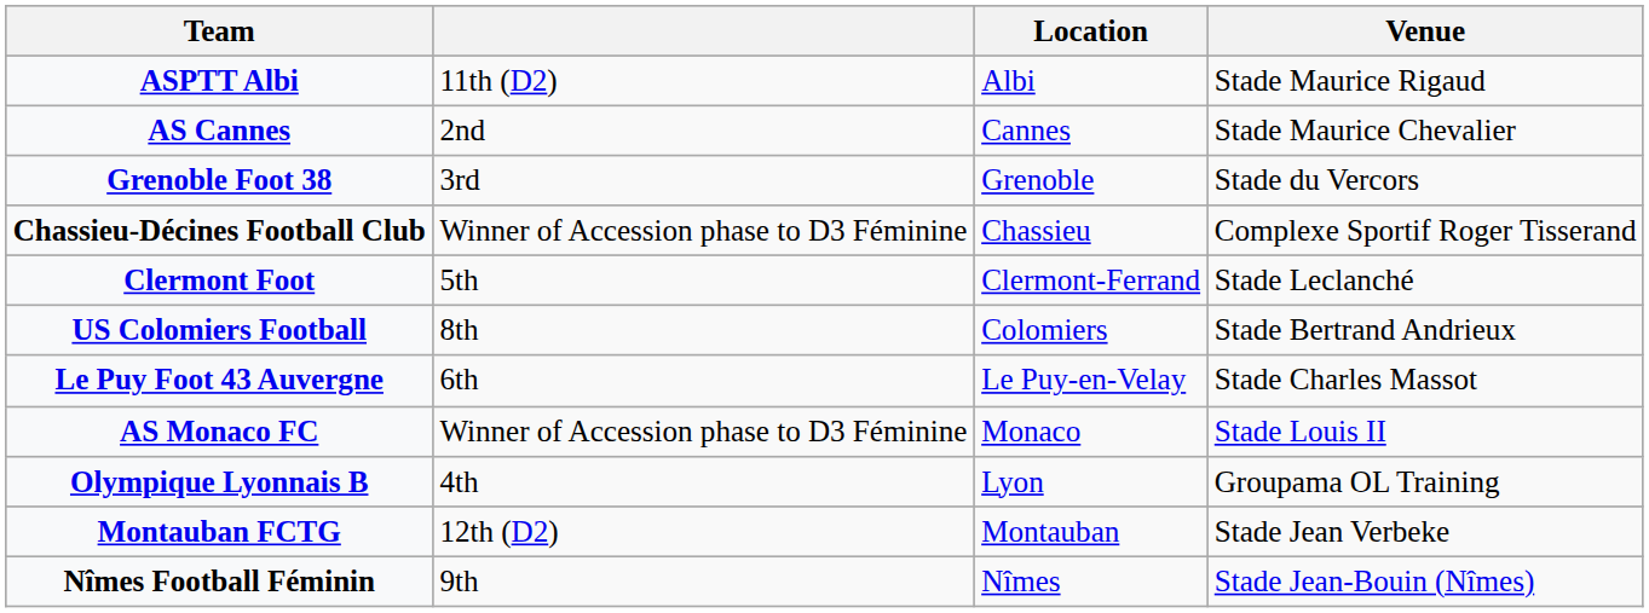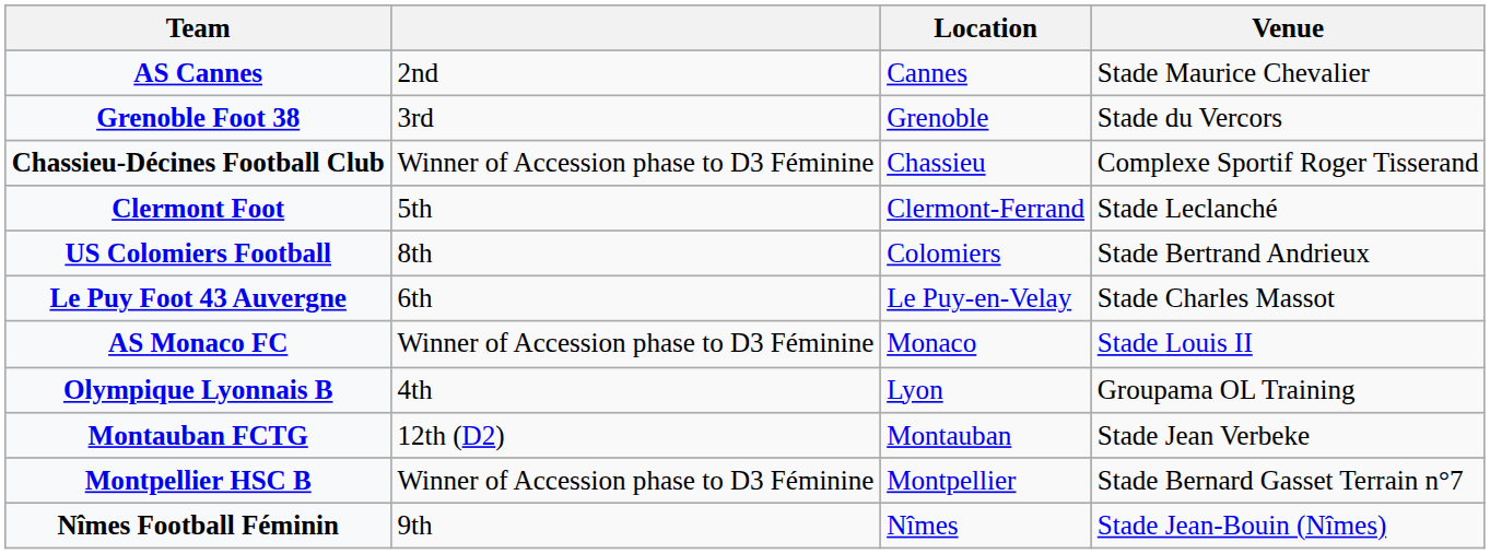- row: ASPTT Albi | 11th (D2) | Albi | Stade Maurice Rigaud
+ row: Montpellier HSC B | Winner of Accession phase to D3 Féminine | Montpellier | Stade Bernard Gasset Terrain n°7
